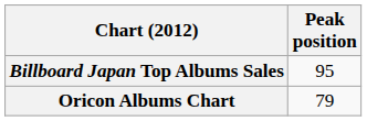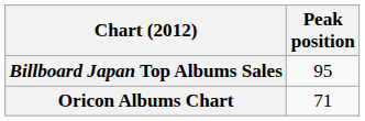Oricon Albums Chart | Peak position: 79 -> 71
